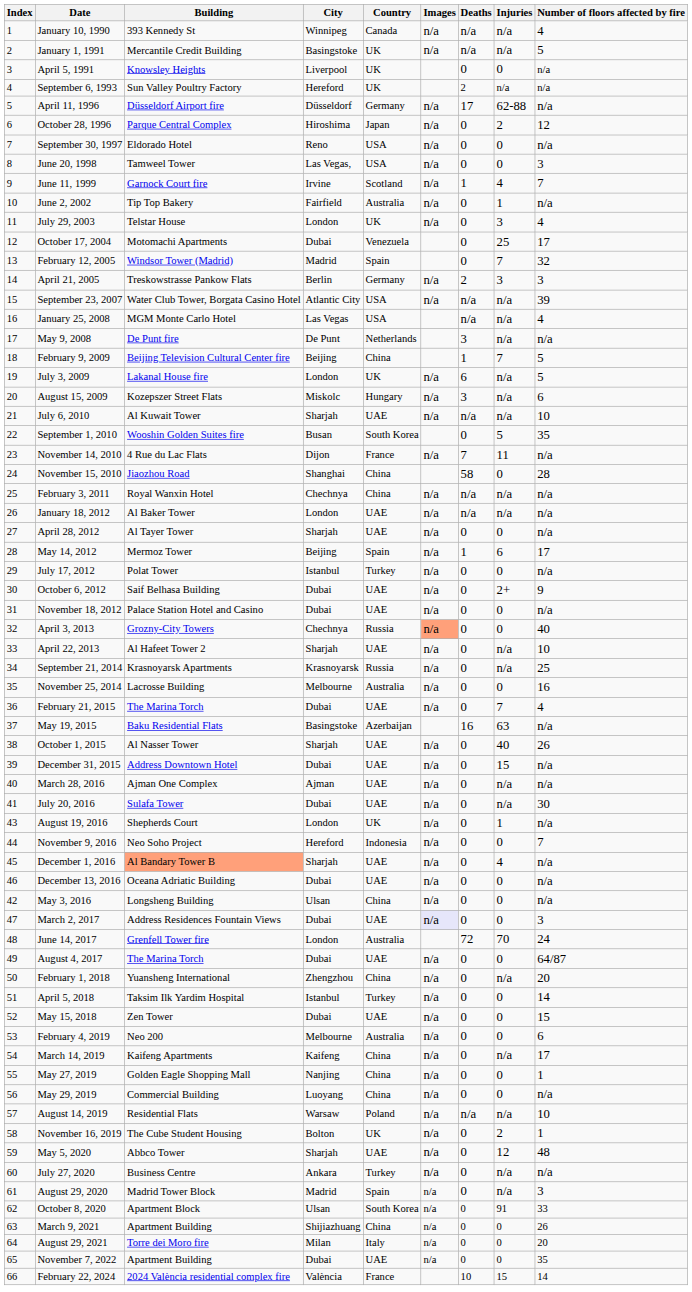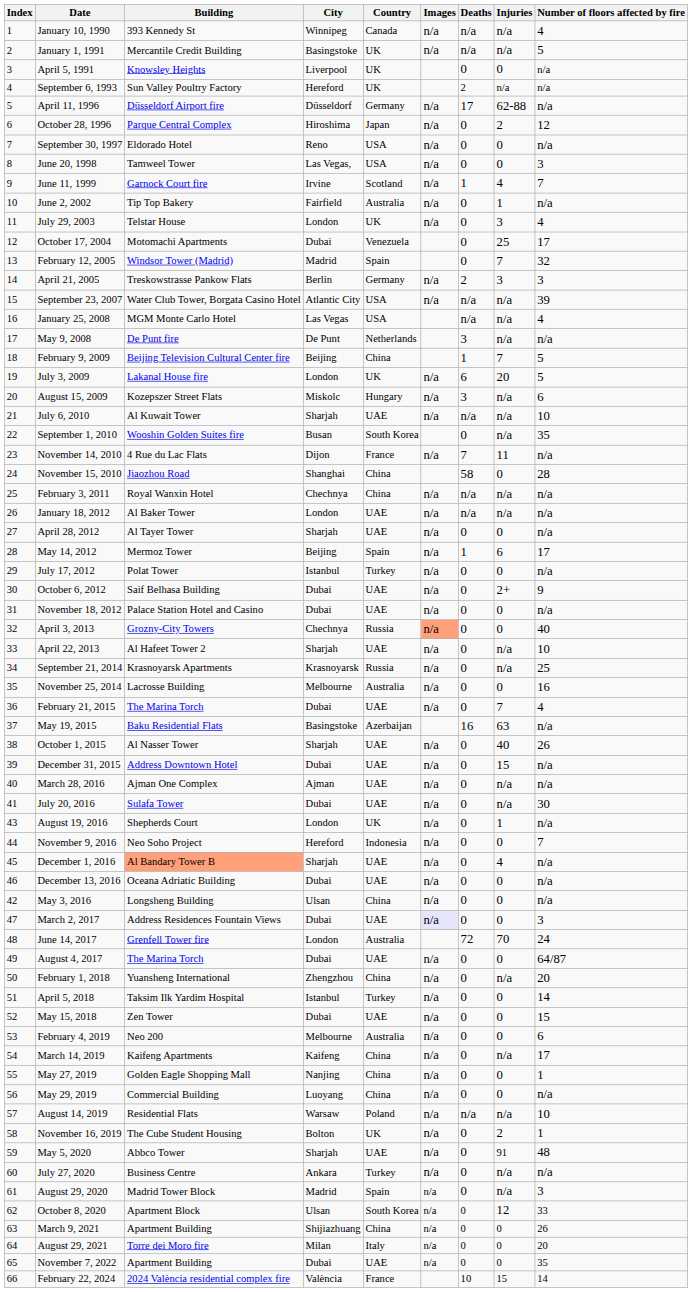July 3, 2009 | Injuries: n/a -> 20
September 1, 2010 | Injuries: 5 -> n/a
May 5, 2020 | Injuries: 12 -> 91
October 8, 2020 | Injuries: 91 -> 12
